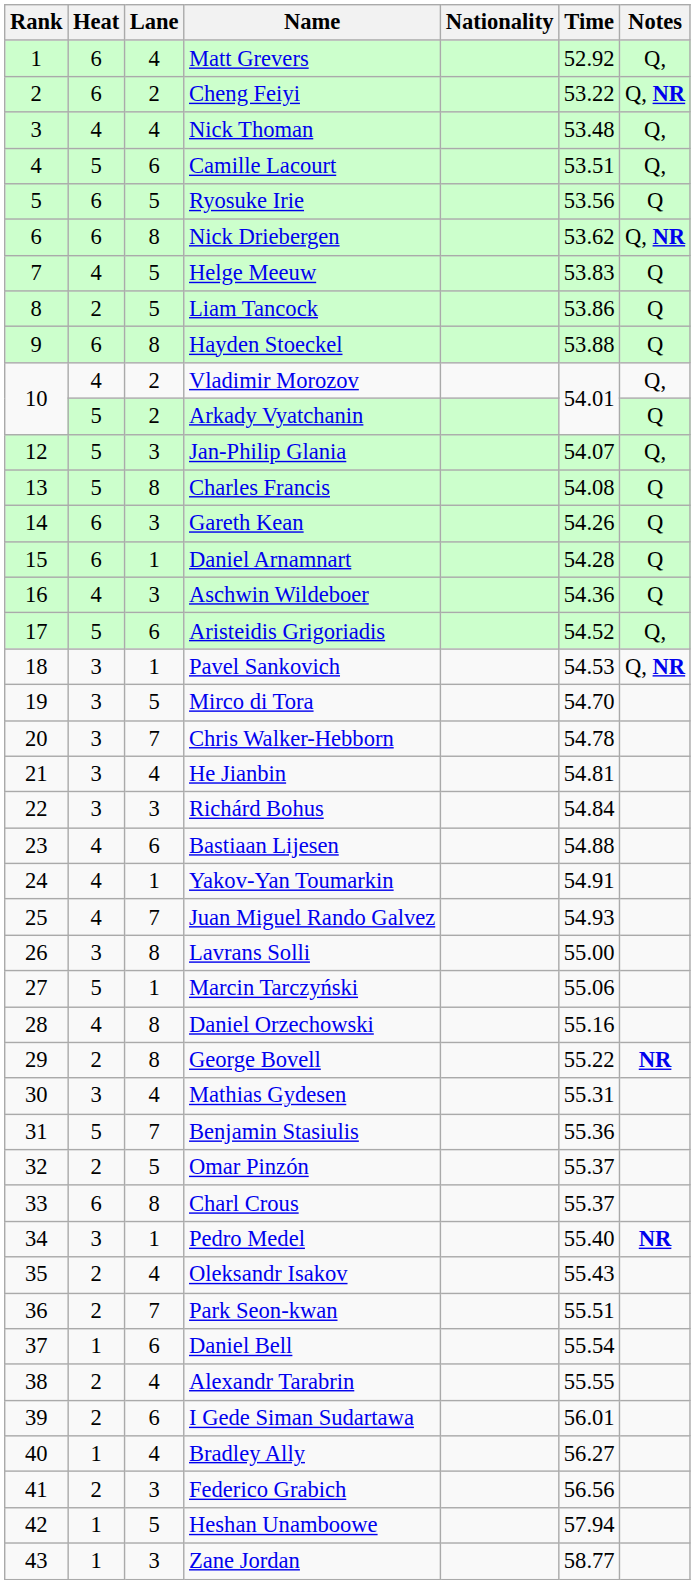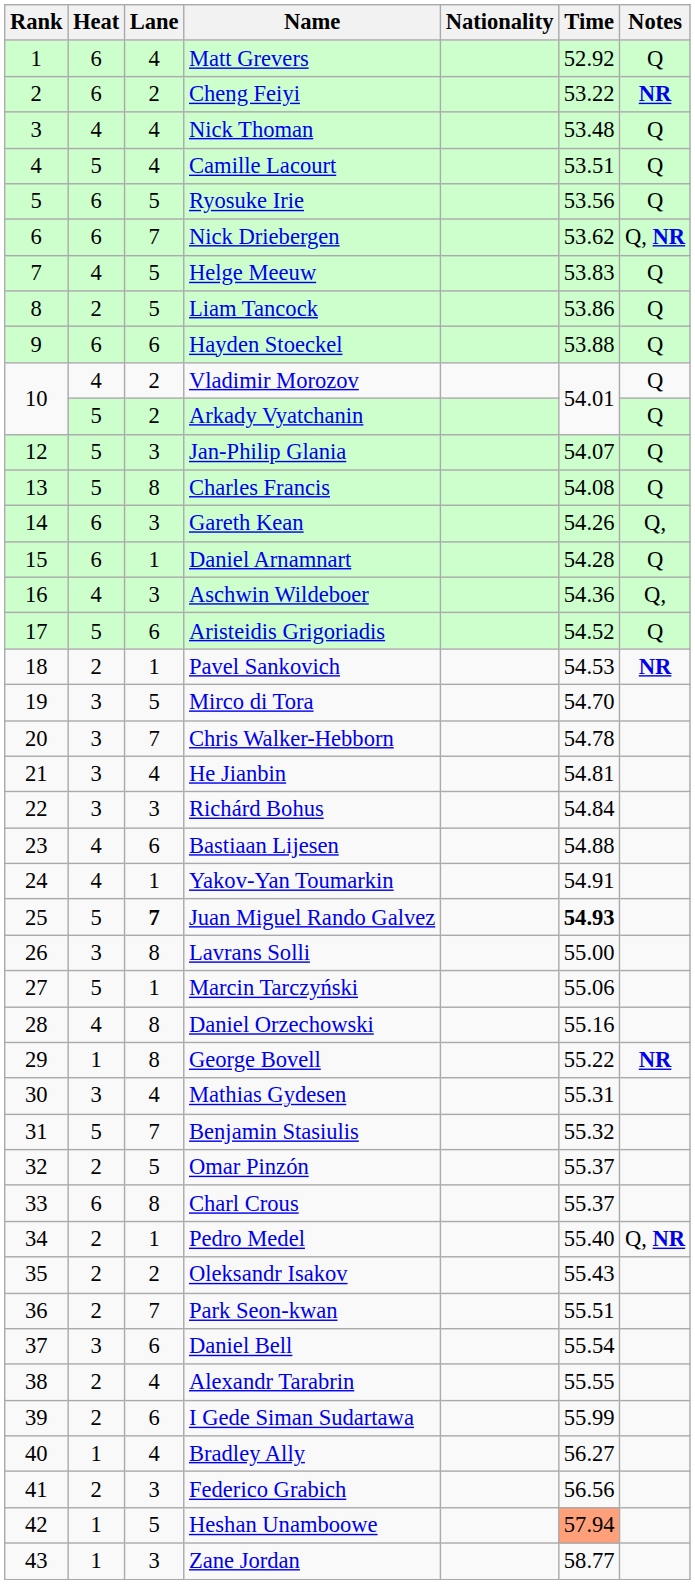Matt Grevers | Notes: Q, -> Q
Cheng Feiyi | Notes: Q, NR -> NR
Nick Thoman | Notes: Q, -> Q
Camille Lacourt | Lane: 6 -> 4
Camille Lacourt | Notes: Q, -> Q
Nick Driebergen | Lane: 8 -> 7
Hayden Stoeckel | Lane: 8 -> 6
Vladimir Morozov | Notes: Q, -> Q
Jan-Philip Glania | Notes: Q, -> Q
Gareth Kean | Notes: Q -> Q,
Aschwin Wildeboer | Notes: Q -> Q,
Aristeidis Grigoriadis | Notes: Q, -> Q
Pavel Sankovich | Heat: 3 -> 2
Pavel Sankovich | Notes: Q, NR -> NR
Juan Miguel Rando Galvez | Heat: 4 -> 5
Juan Miguel Rando Galvez | Lane: normal -> bold
Juan Miguel Rando Galvez | Time: normal -> bold
George Bovell | Heat: 2 -> 1
Benjamin Stasiulis | Time: 55.36 -> 55.32
Pedro Medel | Heat: 3 -> 2
Pedro Medel | Notes: NR -> Q, NR
Oleksandr Isakov | Lane: 4 -> 2
Daniel Bell | Heat: 1 -> 3
I Gede Siman Sudartawa | Time: 56.01 -> 55.99
Heshan Unamboowe | Time: no background -> lightsalmon background
